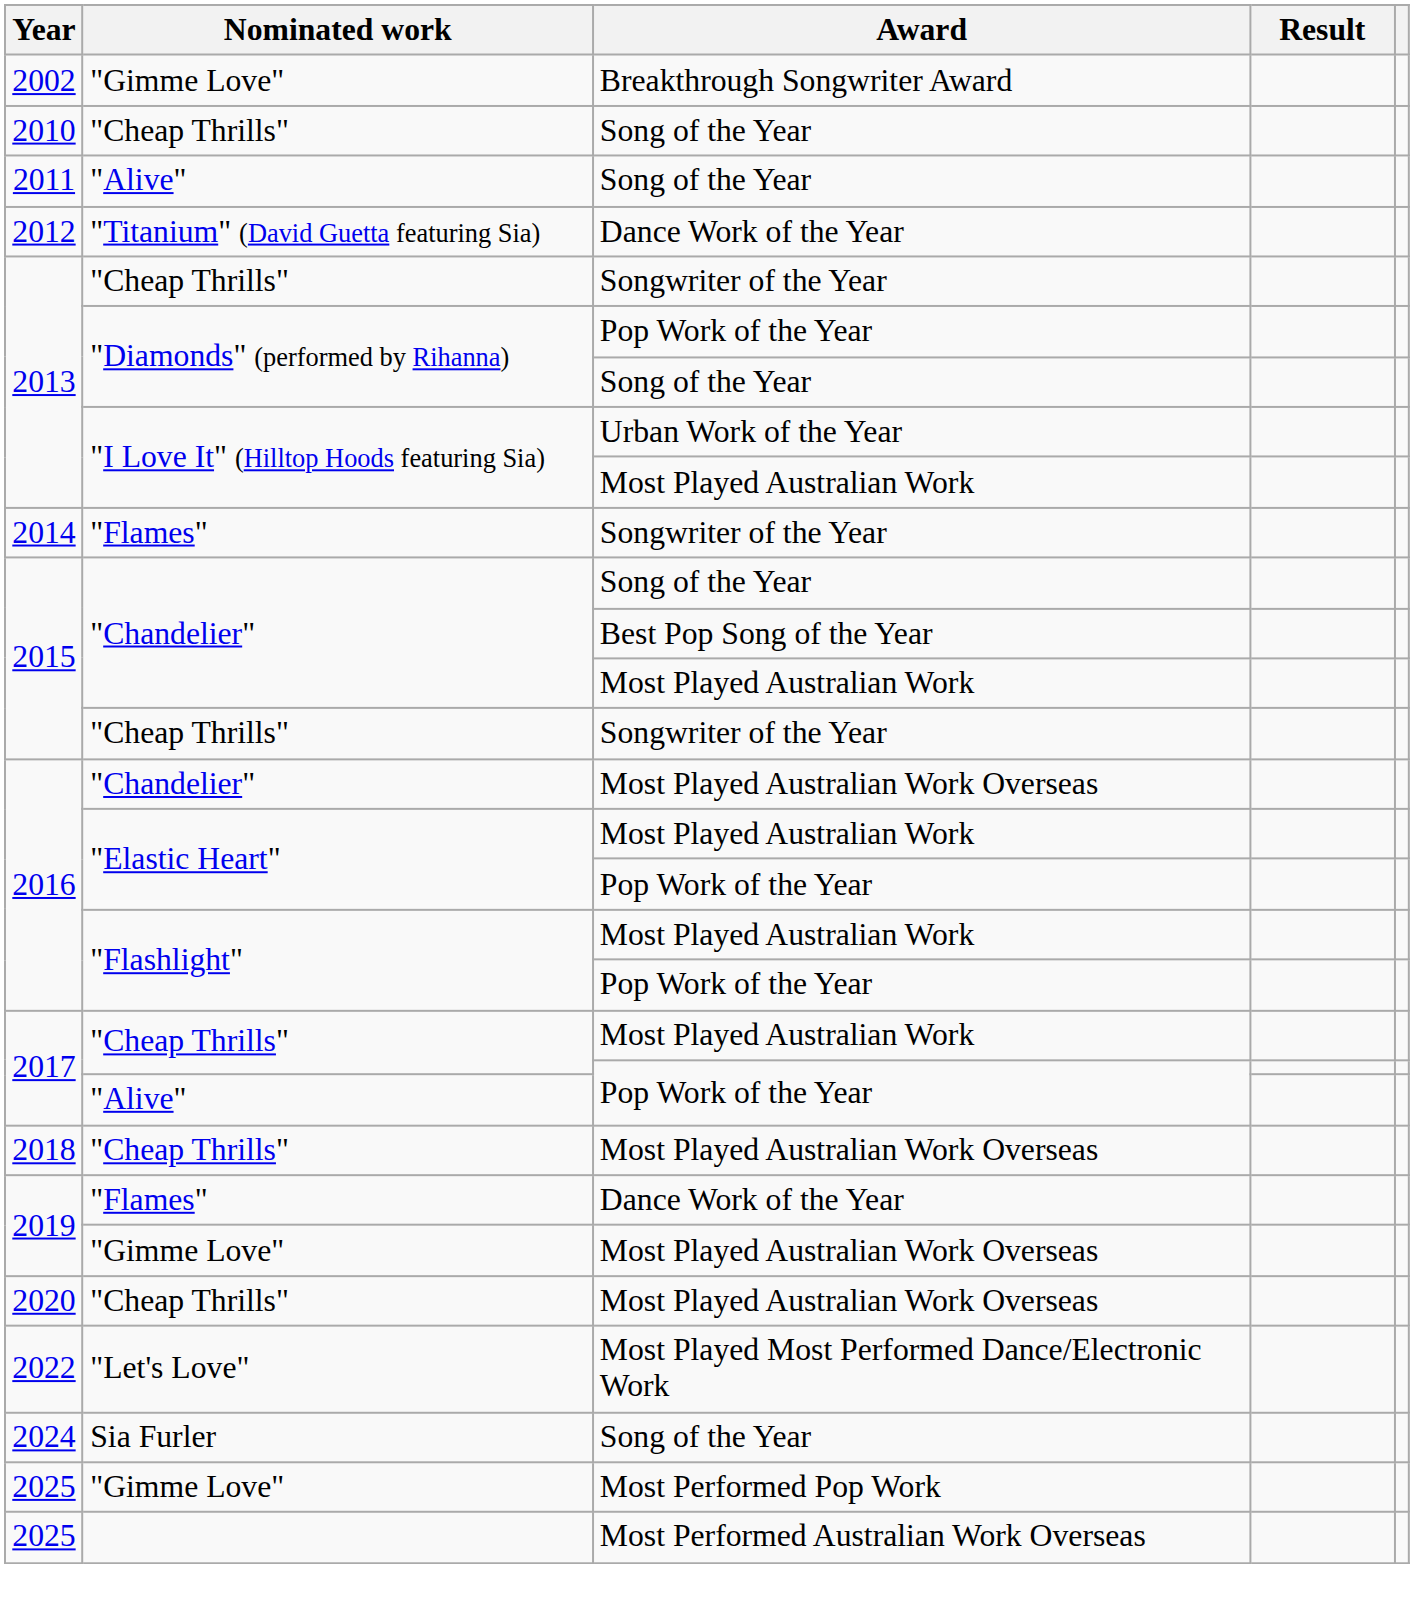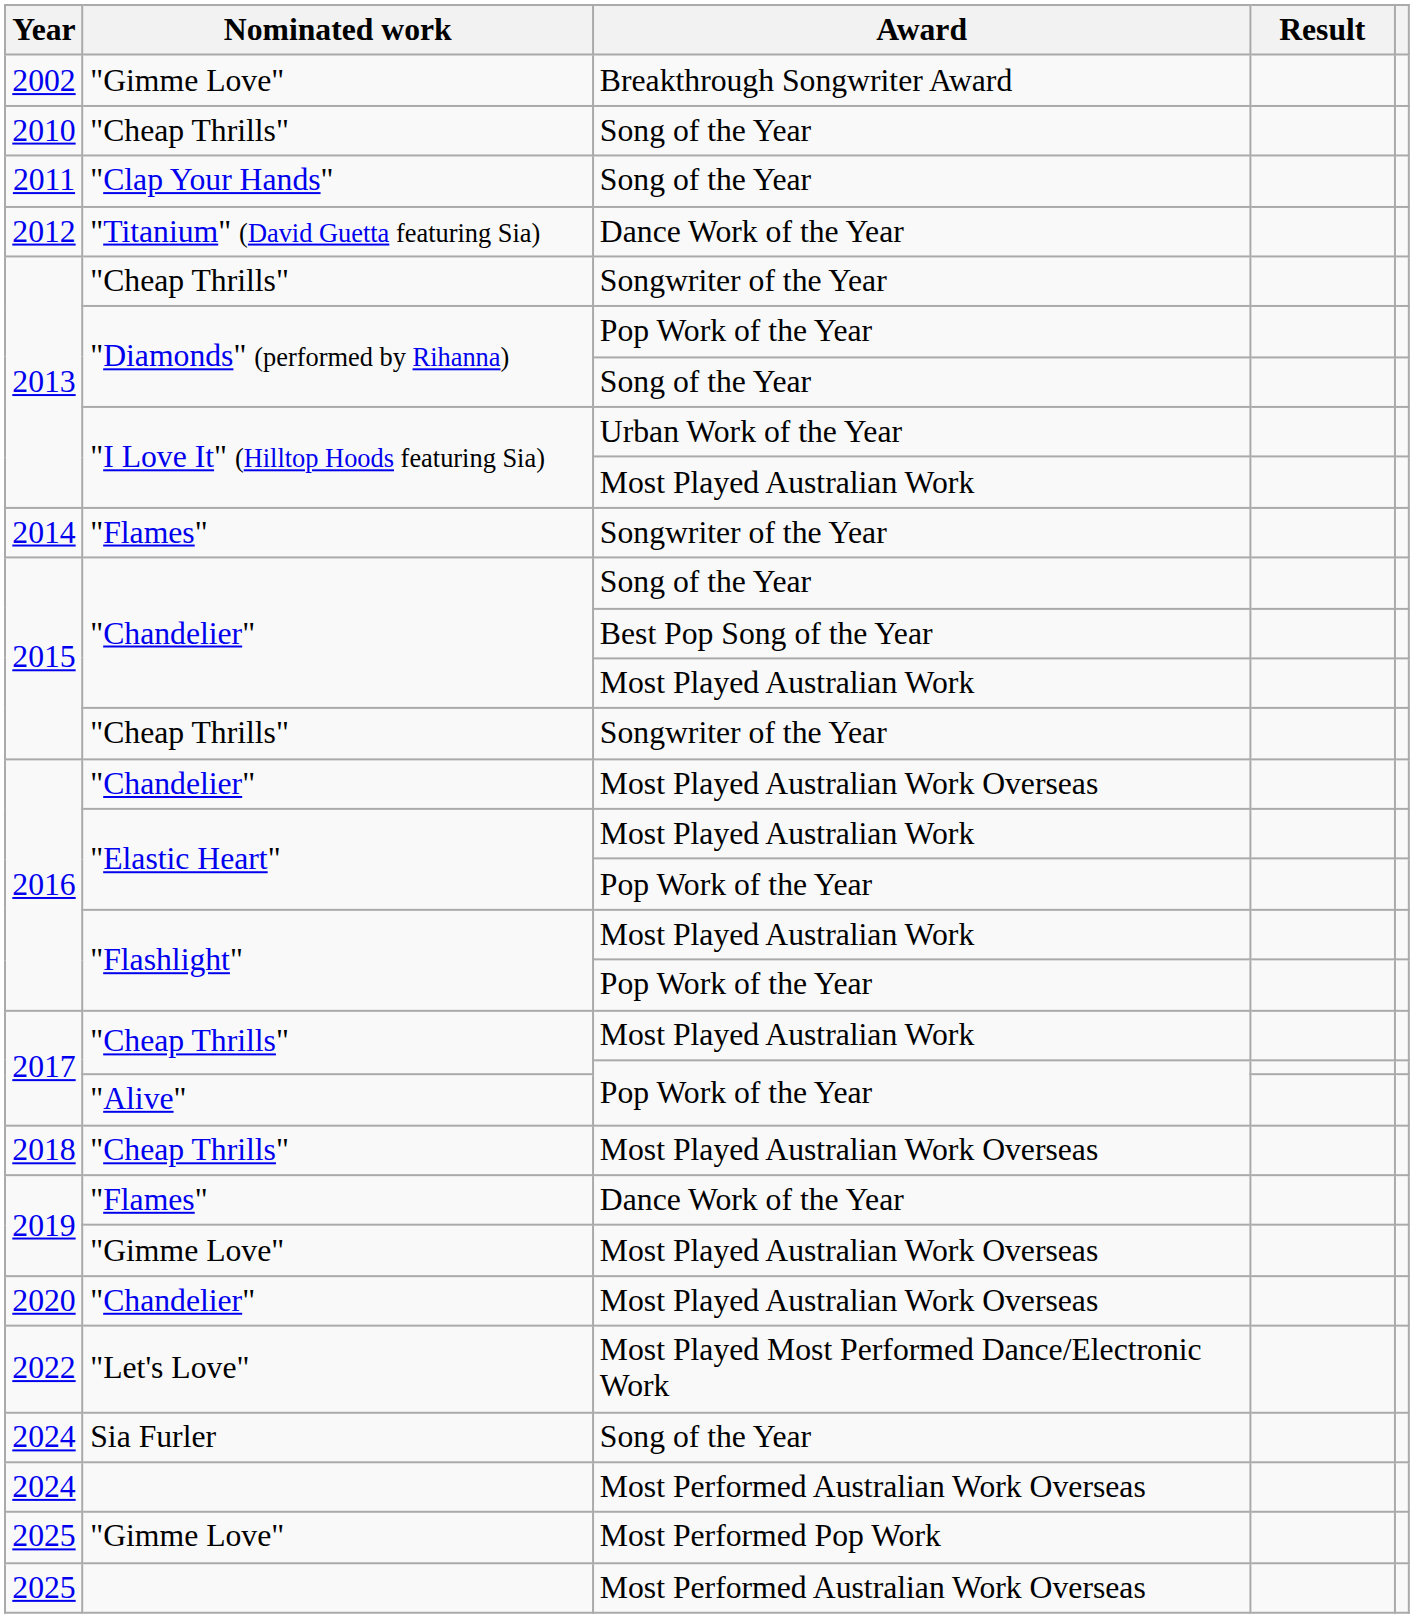2011 | Nominated work: "Alive" -> "Clap Your Hands"
2020 | Nominated work: "Cheap Thrills" -> "Chandelier"
+ row: 2024 | Most Performed Australian Work Overseas
